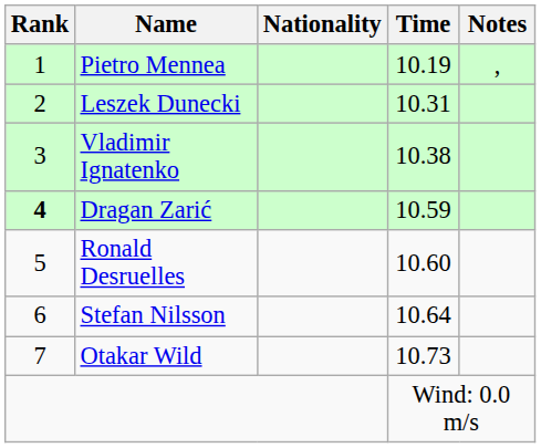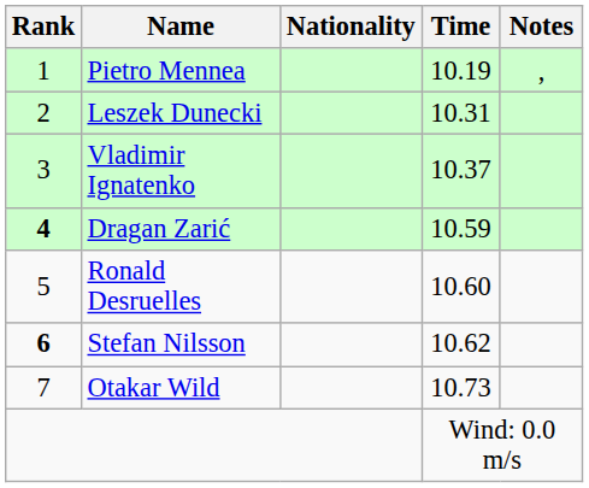Vladimir Ignatenko | Time: 10.38 -> 10.37
Stefan Nilsson | Rank: normal -> bold
Stefan Nilsson | Time: 10.64 -> 10.62
